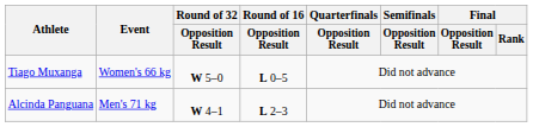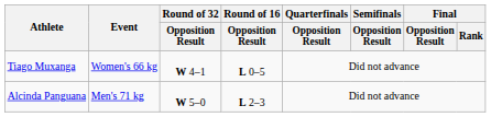Tiago Muxanga | Round of 32 / Opposition Result: W 5–0 -> W 4–1
Alcinda Panguana | Round of 32 / Opposition Result: W 4–1 -> W 5–0
